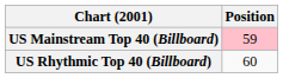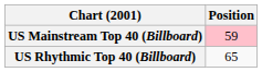US Rhythmic Top 40 (Billboard) | Position: 60 -> 65
